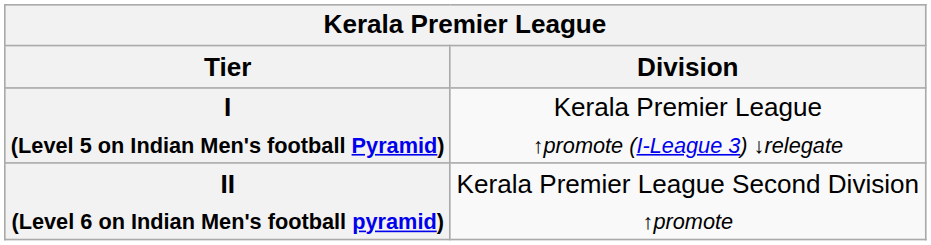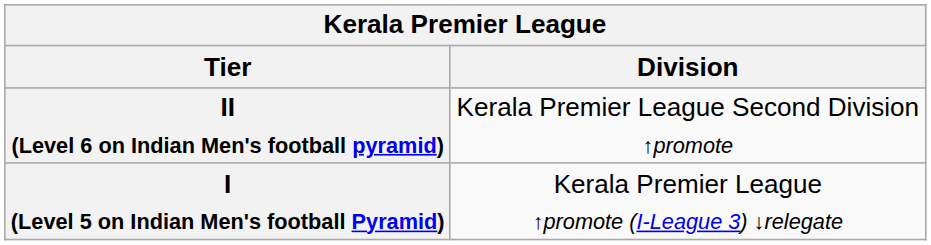rows swapped: I (Level 5 on Indian Men's football Pyramid) <-> II (Level 6 on Indian Men's football pyramid)
